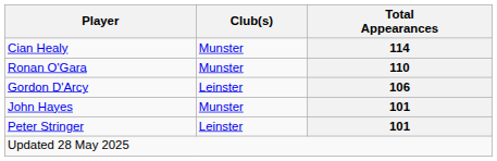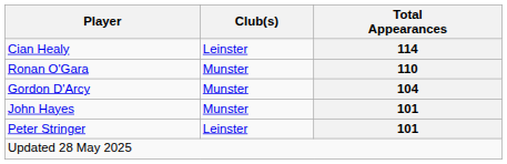Cian Healy | Club(s): Munster -> Leinster
Gordon D'Arcy | Club(s): Leinster -> Munster
Gordon D'Arcy | Total Appearances: 106 -> 104
